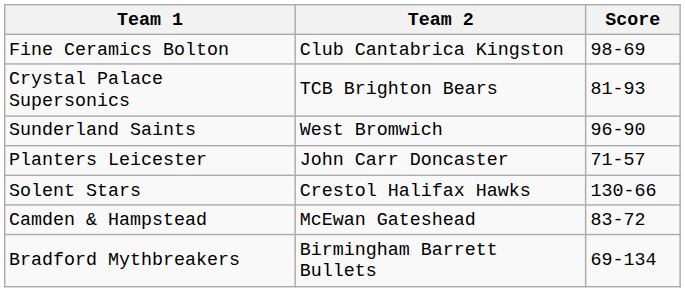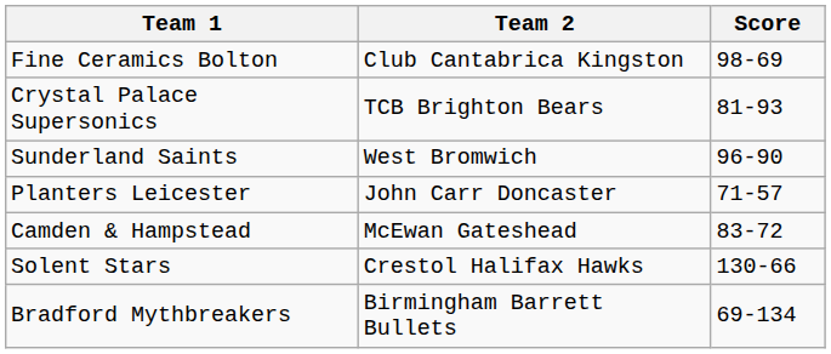rows swapped: Solent Stars <-> Camden & Hampstead
